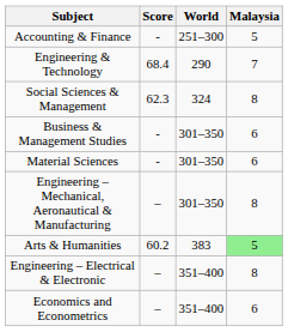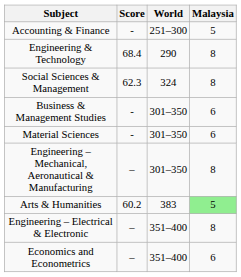Engineering & Technology | Malaysia: 7 -> 8
